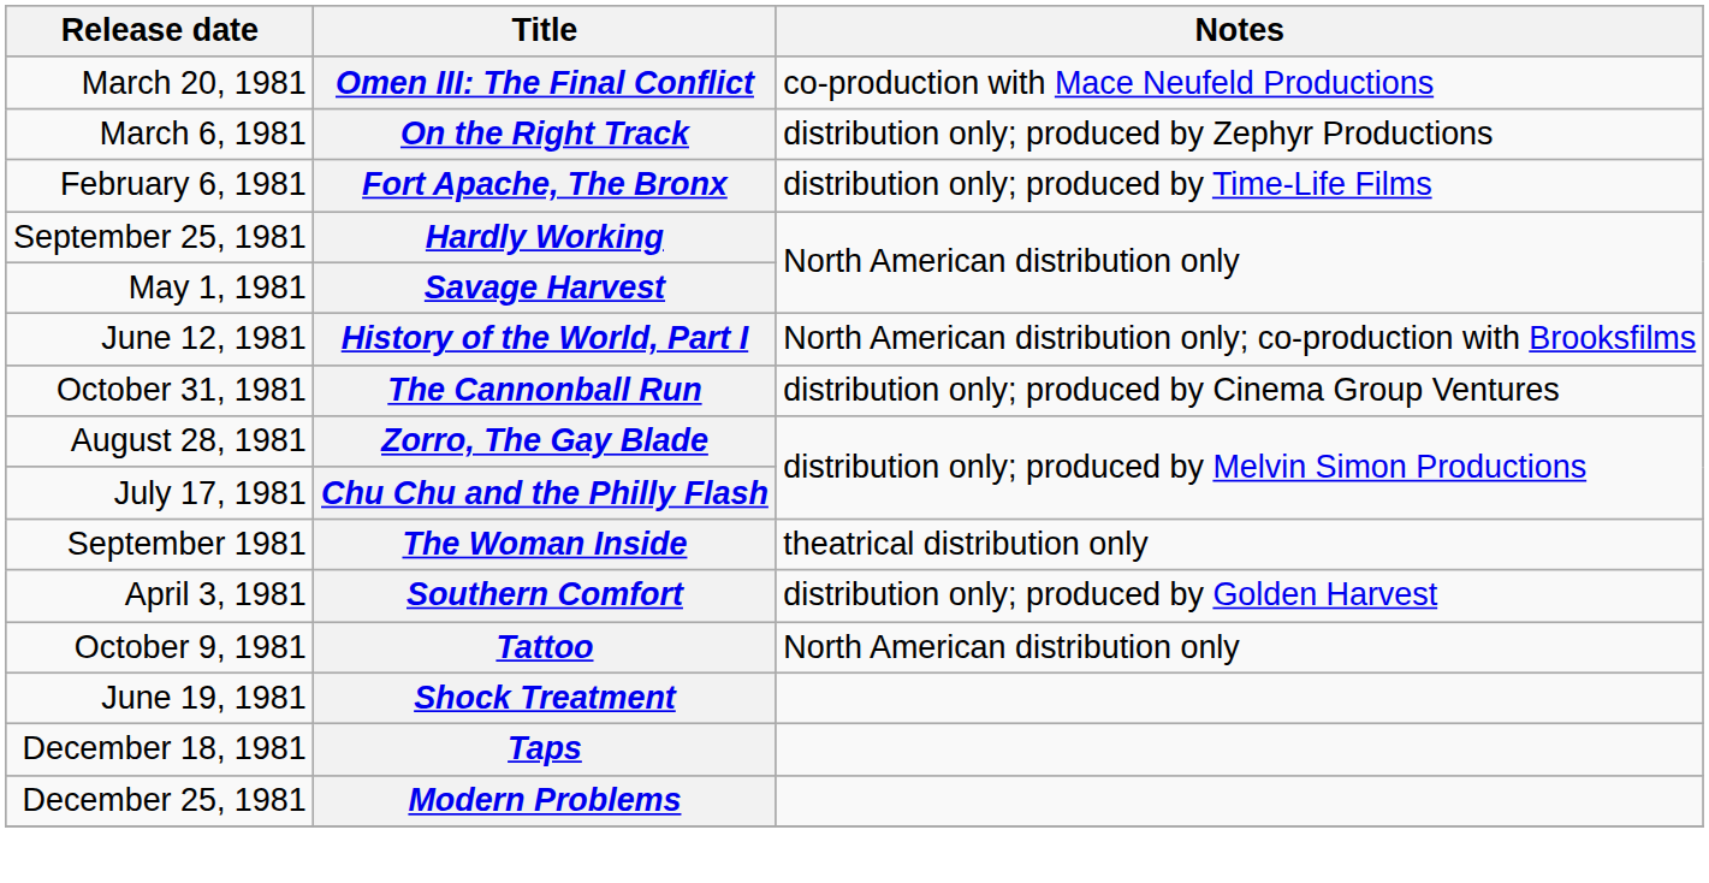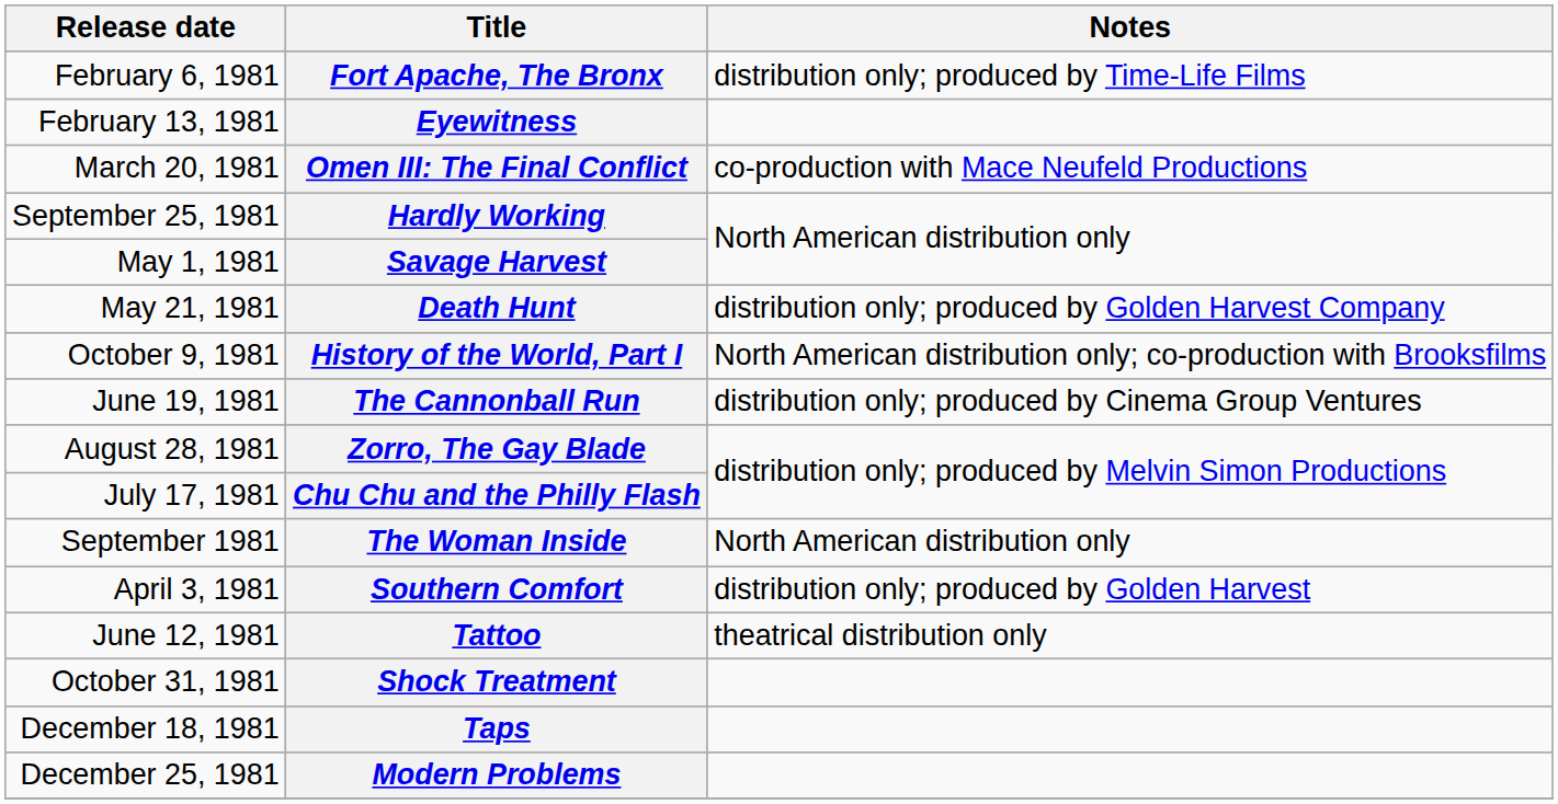rows swapped: Fort Apache, The Bronx <-> Omen III: The Final Conflict
+ row: February 13, 1981 | Eyewitness
- row: March 6, 1981 | On the Right Track | distribution only; produced by Zephyr Productions
+ row: May 21, 1981 | Death Hunt | distribution only; produced by Golden Harvest Company
History of the World, Part I | Release date: June 12, 1981 -> October 9, 1981
The Cannonball Run | Release date: October 31, 1981 -> June 19, 1981
The Woman Inside | Notes: theatrical distribution only -> North American distribution only
Tattoo | Release date: October 9, 1981 -> June 12, 1981
Tattoo | Notes: North American distribution only -> theatrical distribution only
Shock Treatment | Release date: June 19, 1981 -> October 31, 1981
